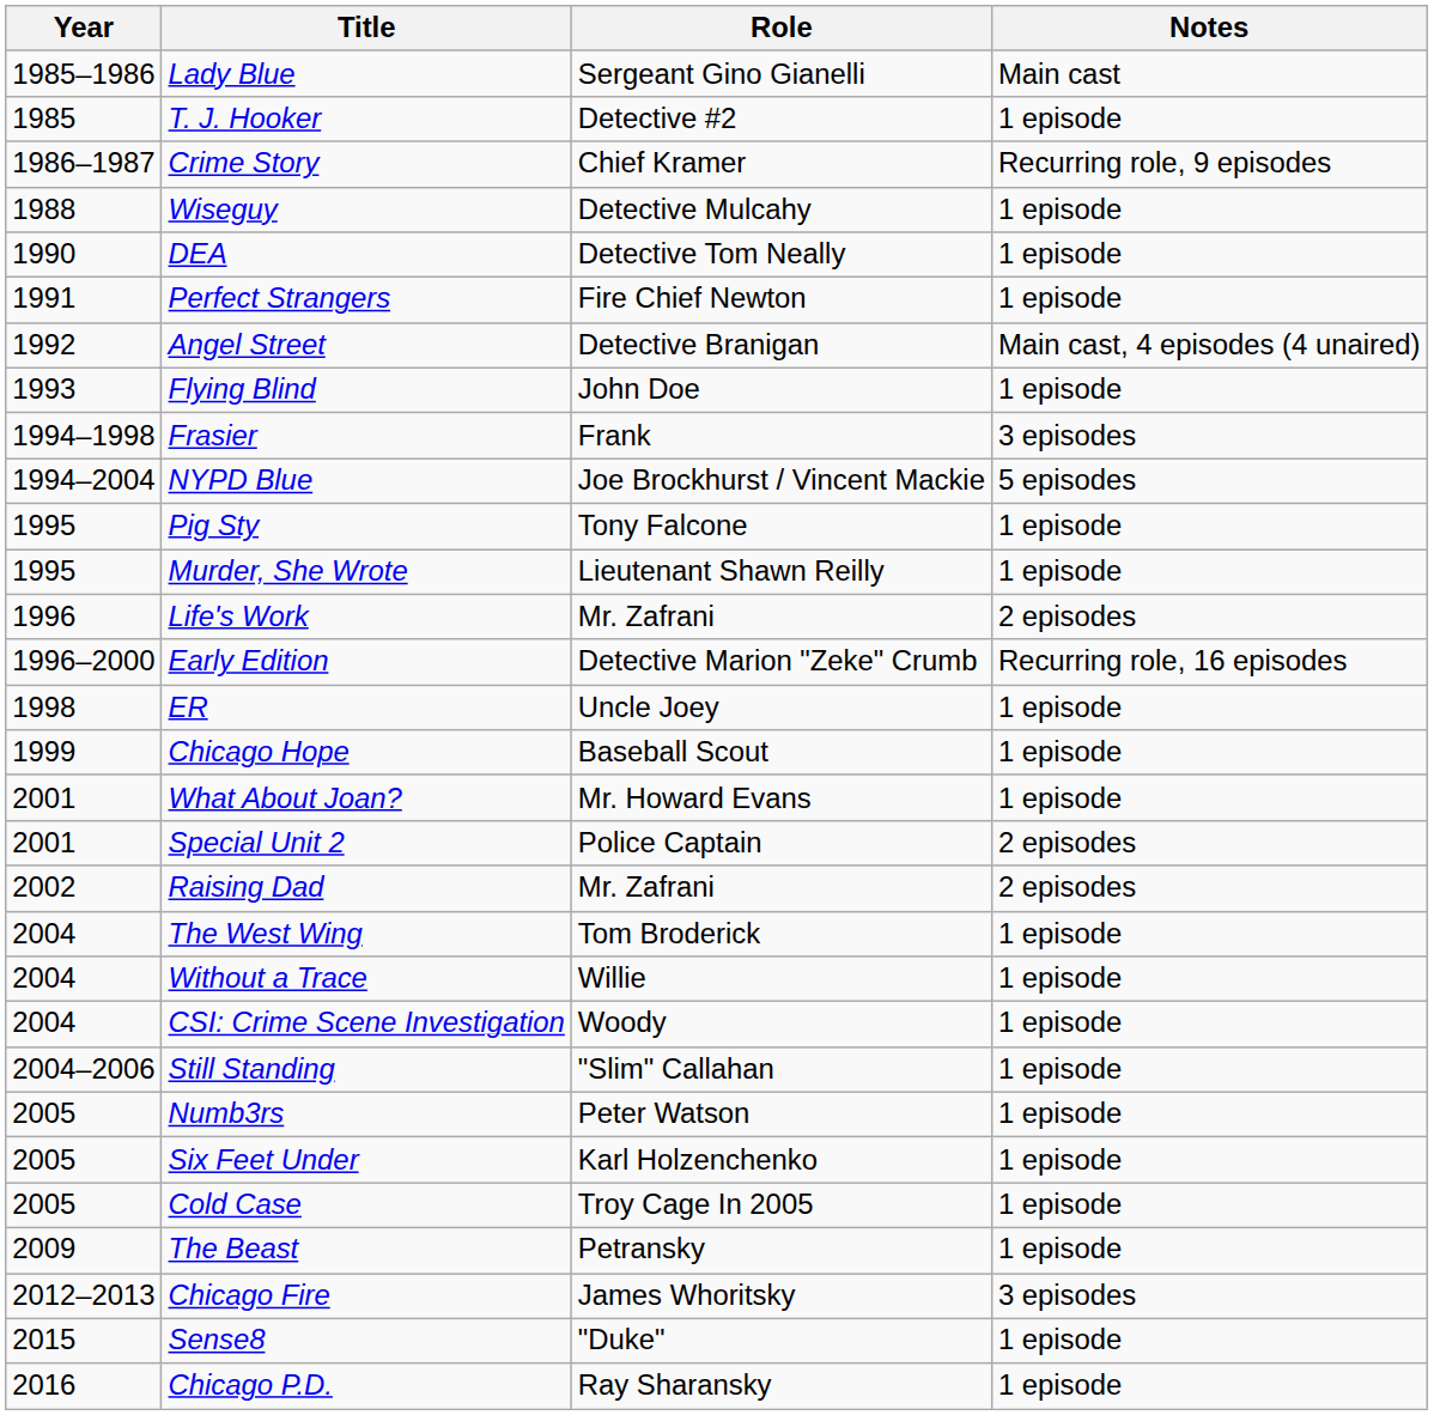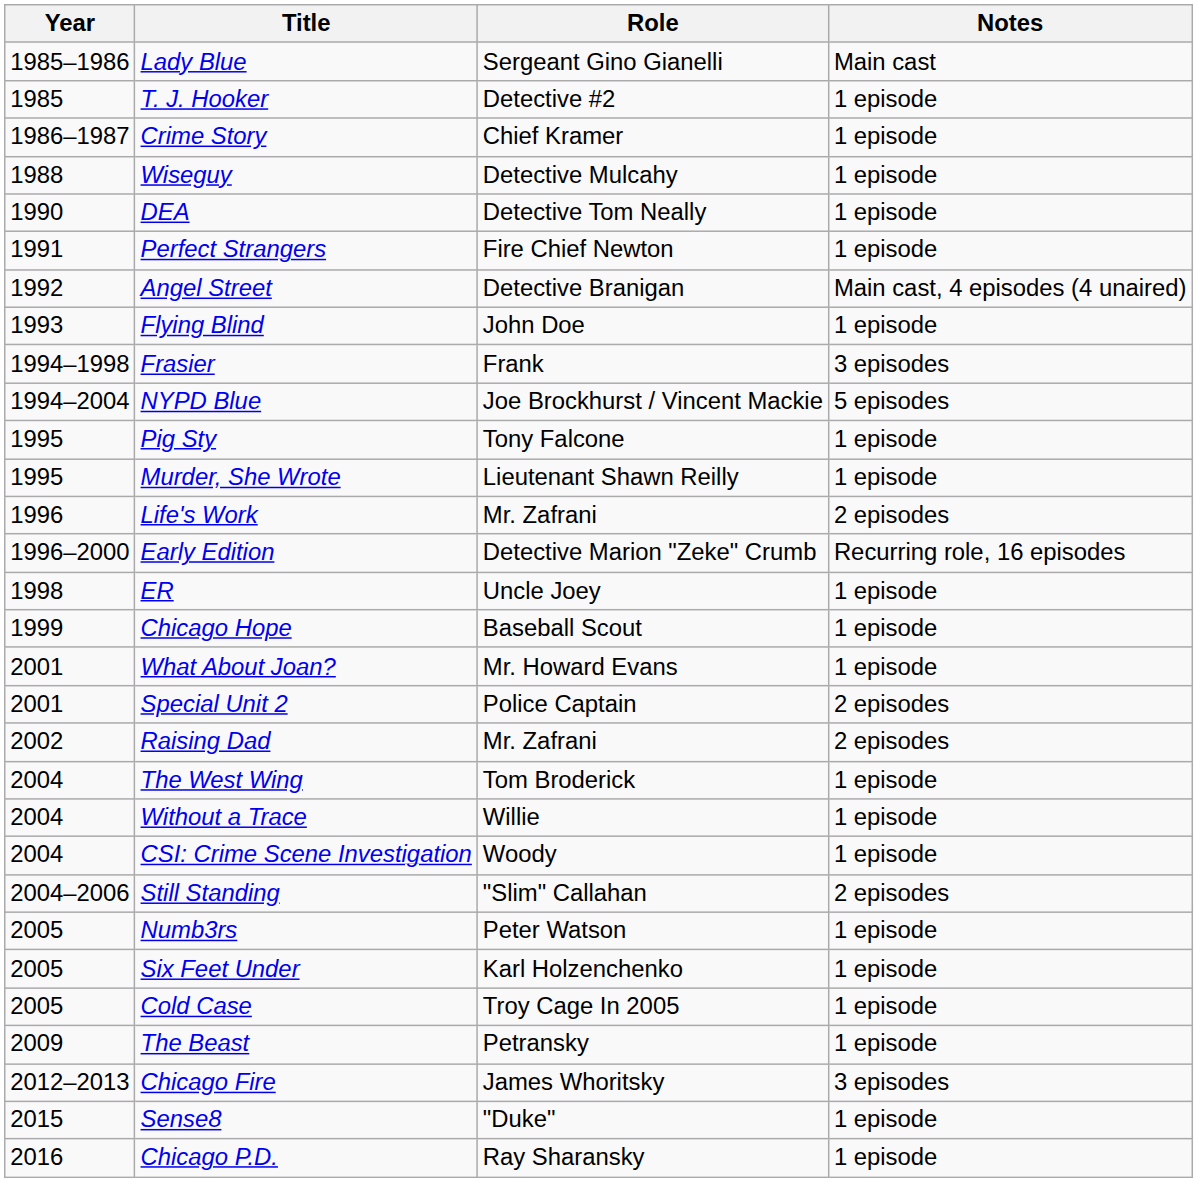Crime Story | Notes: Recurring role, 9 episodes -> 1 episode
Still Standing | Notes: 1 episode -> 2 episodes
